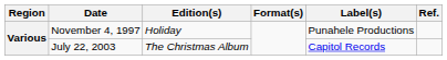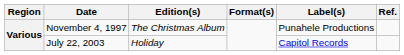November 4, 1997 | Edition(s): Holiday -> The Christmas Album
July 22, 2003 | Edition(s): The Christmas Album -> Holiday
